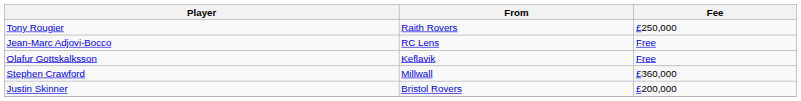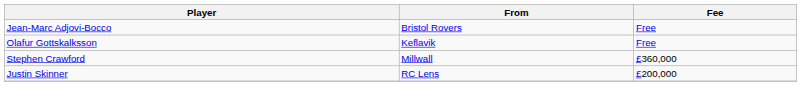- row: Tony Rougier | Raith Rovers | £250,000
Jean-Marc Adjovi-Bocco | From: RC Lens -> Bristol Rovers
Justin Skinner | From: Bristol Rovers -> RC Lens
